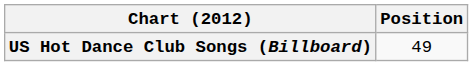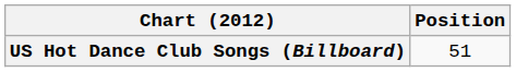US Hot Dance Club Songs (Billboard) | Position: 49 -> 51
